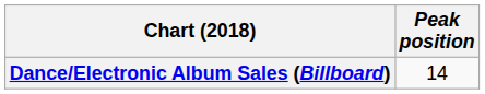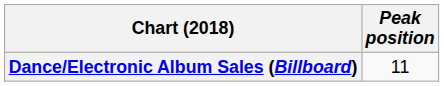Dance/Electronic Album Sales (Billboard) | Peak position: 14 -> 11
